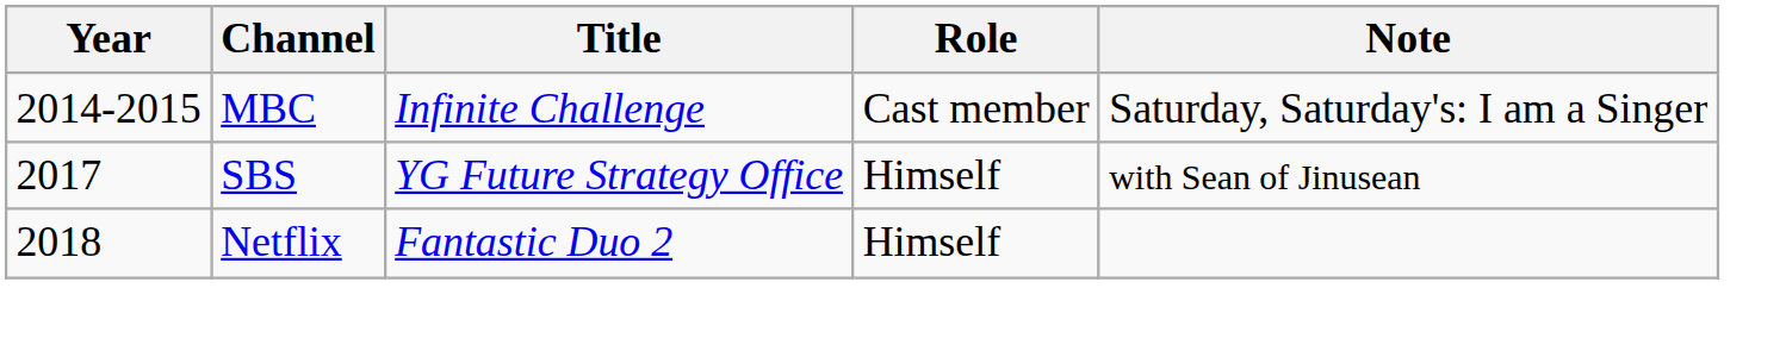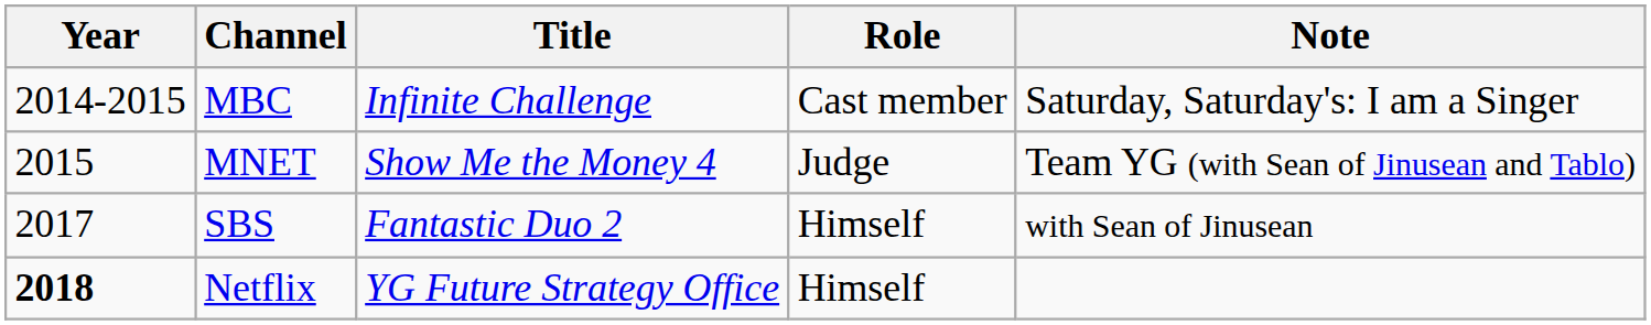+ row: 2015 | MNET | Show Me the Money 4 | Judge | Team YG (with Sean of Jinusean and Tablo)
SBS | Title: YG Future Strategy Office -> Fantastic Duo 2
Netflix | Year: normal -> bold
Netflix | Title: Fantastic Duo 2 -> YG Future Strategy Office
